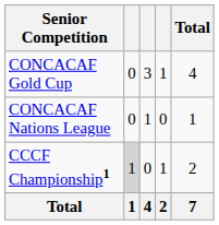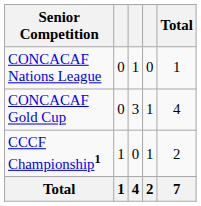rows swapped: CONCACAF Gold Cup <-> CONCACAF Nations League
CCCF Championship1 | column 2: lightgrey background -> no background
